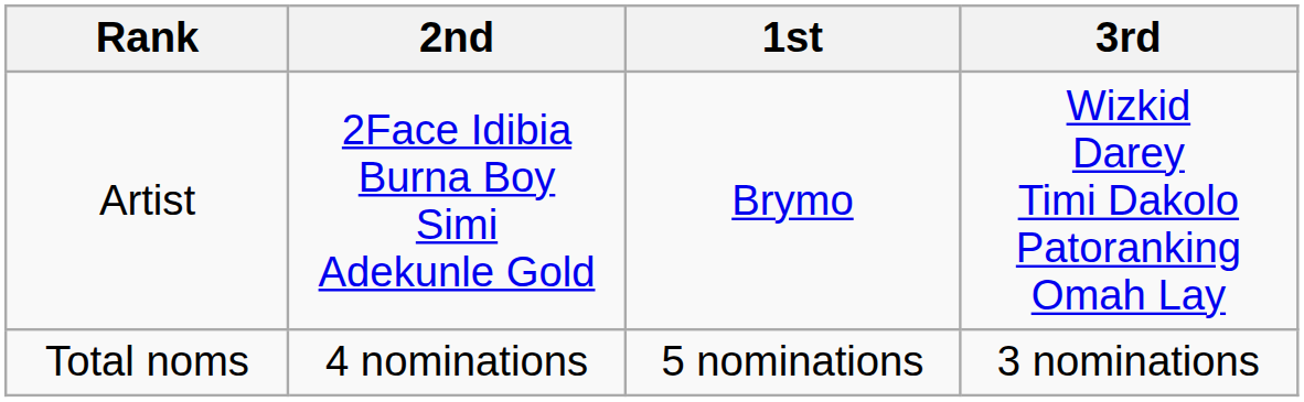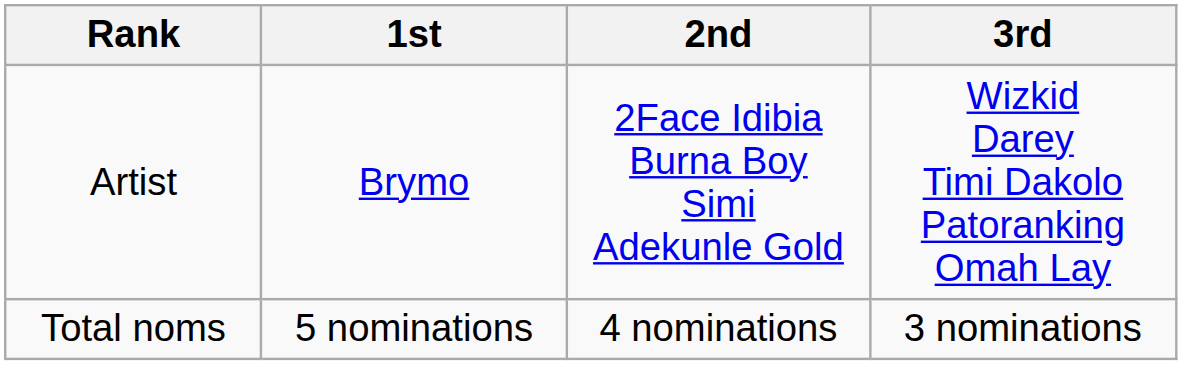columns swapped: 1st <-> 2nd
